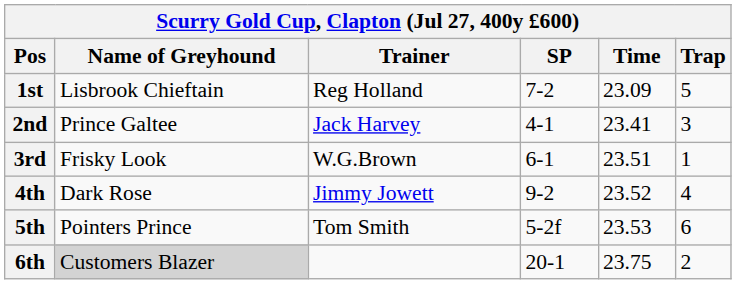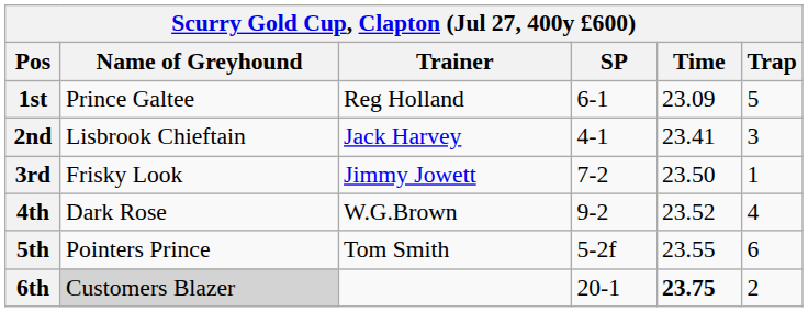1st | Name of Greyhound: Lisbrook Chieftain -> Prince Galtee
1st | SP: 7-2 -> 6-1
2nd | Name of Greyhound: Prince Galtee -> Lisbrook Chieftain
3rd | Trainer: W.G.Brown -> Jimmy Jowett
3rd | SP: 6-1 -> 7-2
3rd | Time: 23.51 -> 23.50
4th | Trainer: Jimmy Jowett -> W.G.Brown
5th | Time: 23.53 -> 23.55
6th | Time: normal -> bold
